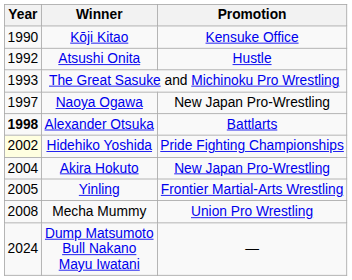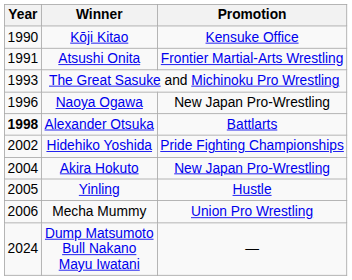Atsushi Onita | Year: 1992 -> 1991
Atsushi Onita | Promotion: Hustle -> Frontier Martial-Arts Wrestling
Naoya Ogawa | Year: 1997 -> 1996
Hidehiko Yoshida | Year: lightyellow background -> no background
Yinling | Promotion: Frontier Martial-Arts Wrestling -> Hustle
Mecha Mummy | Year: 2008 -> 2006
